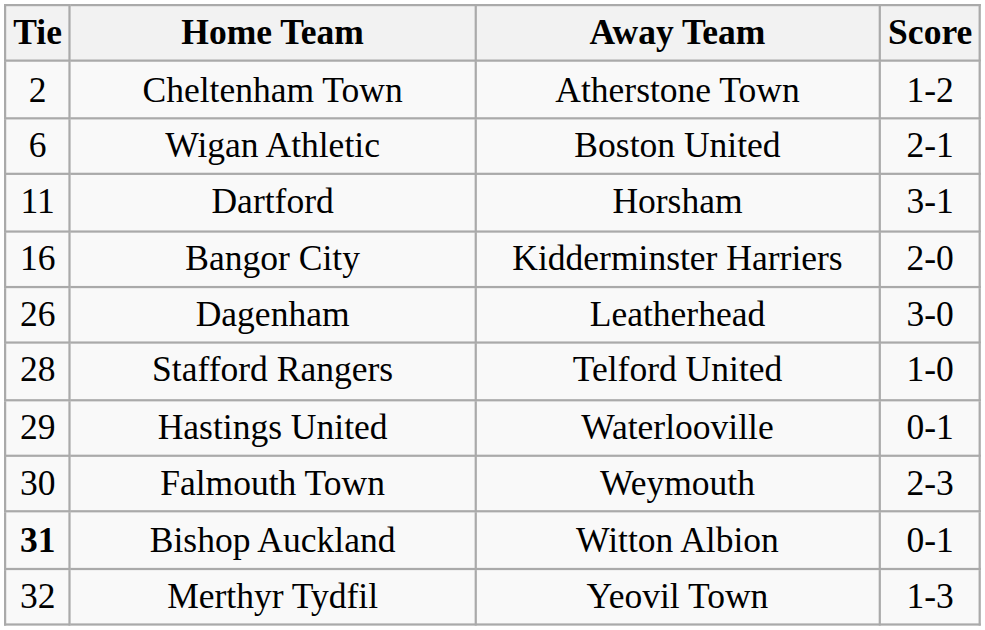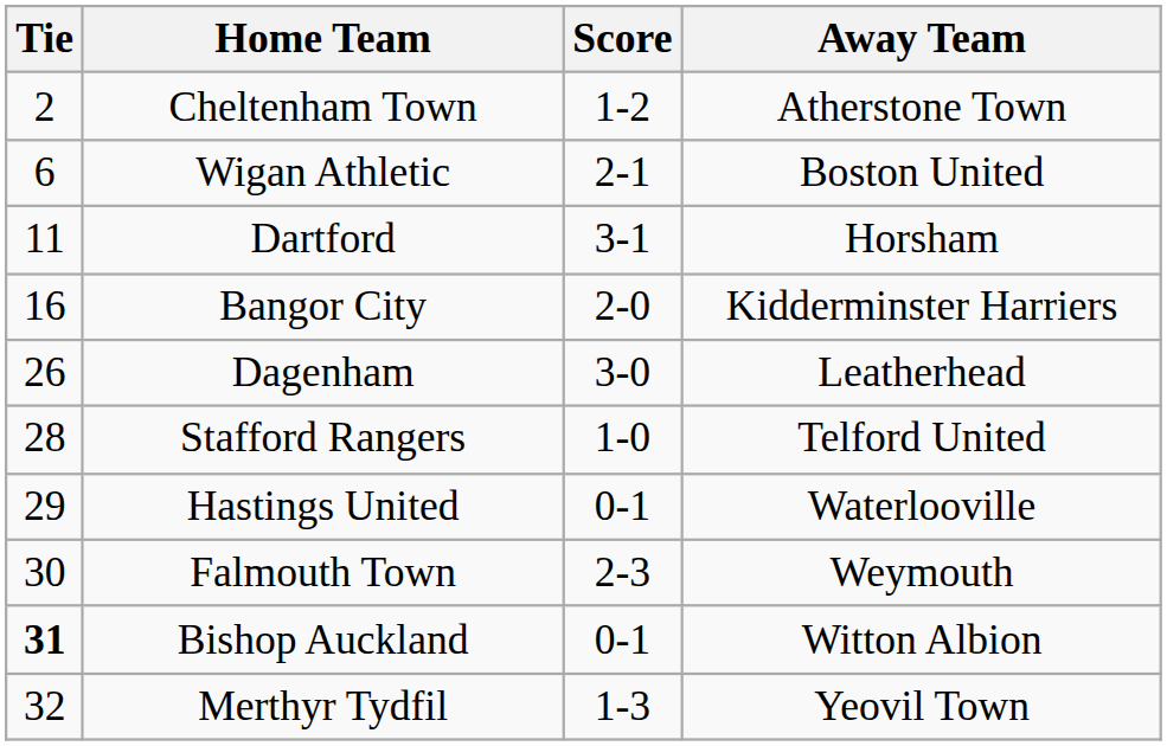columns swapped: Score <-> Away Team
